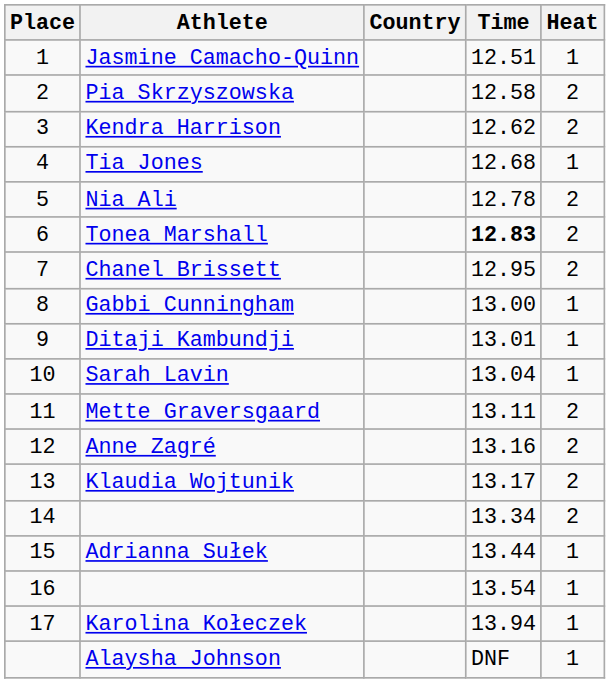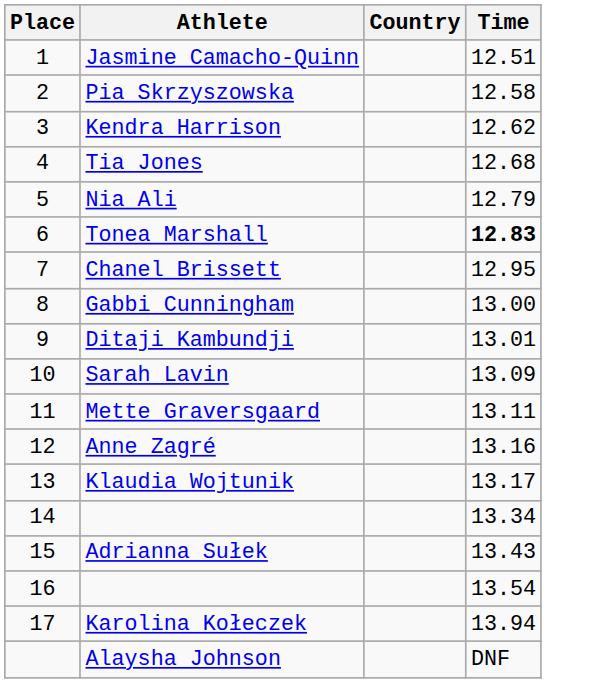- column: Heat | 1 | 2 | 2 | 1 | 2 | 2 | 2 | 1 | 1 | 1 | 2 | 2 | 2 | 2 | 1 | 1 | 1 | 1
Nia Ali | Time: 12.78 -> 12.79
Sarah Lavin | Time: 13.04 -> 13.09
Adrianna Sułek | Time: 13.44 -> 13.43
